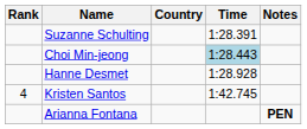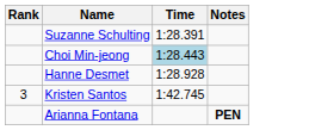- column: Country
Kristen Santos | Rank: 4 -> 3
